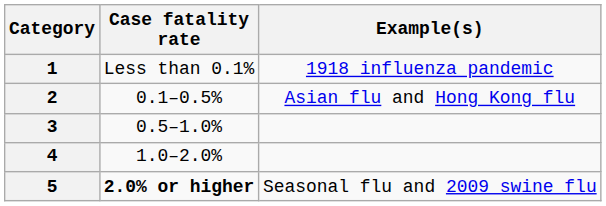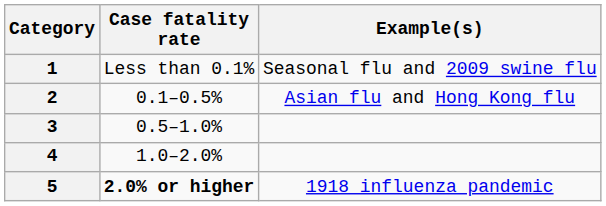1 | Example(s): 1918 influenza pandemic -> Seasonal flu and 2009 swine flu
5 | Example(s): Seasonal flu and 2009 swine flu -> 1918 influenza pandemic
